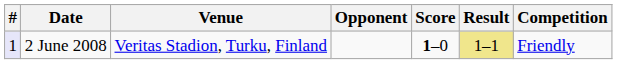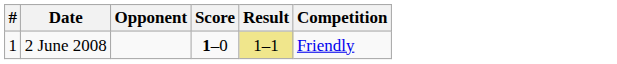- column: Venue | Veritas Stadion, Turku, Finland
2 June 2008 | #: lavender background -> no background
